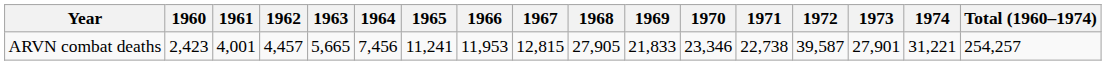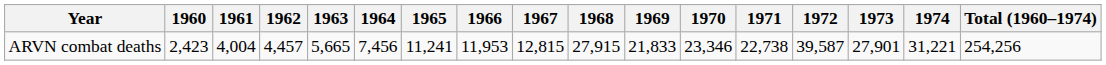ARVN combat deaths | 1961: 4,001 -> 4,004
ARVN combat deaths | 1968: 27,905 -> 27,915
ARVN combat deaths | Total (1960–1974): 254,257 -> 254,256
